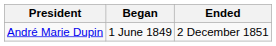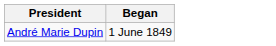- column: Ended | 2 December 1851
